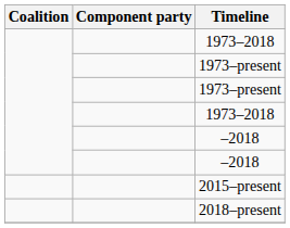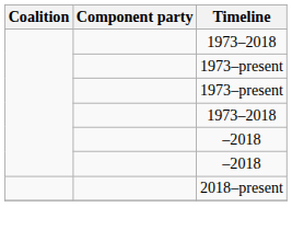- row: 2015–present
